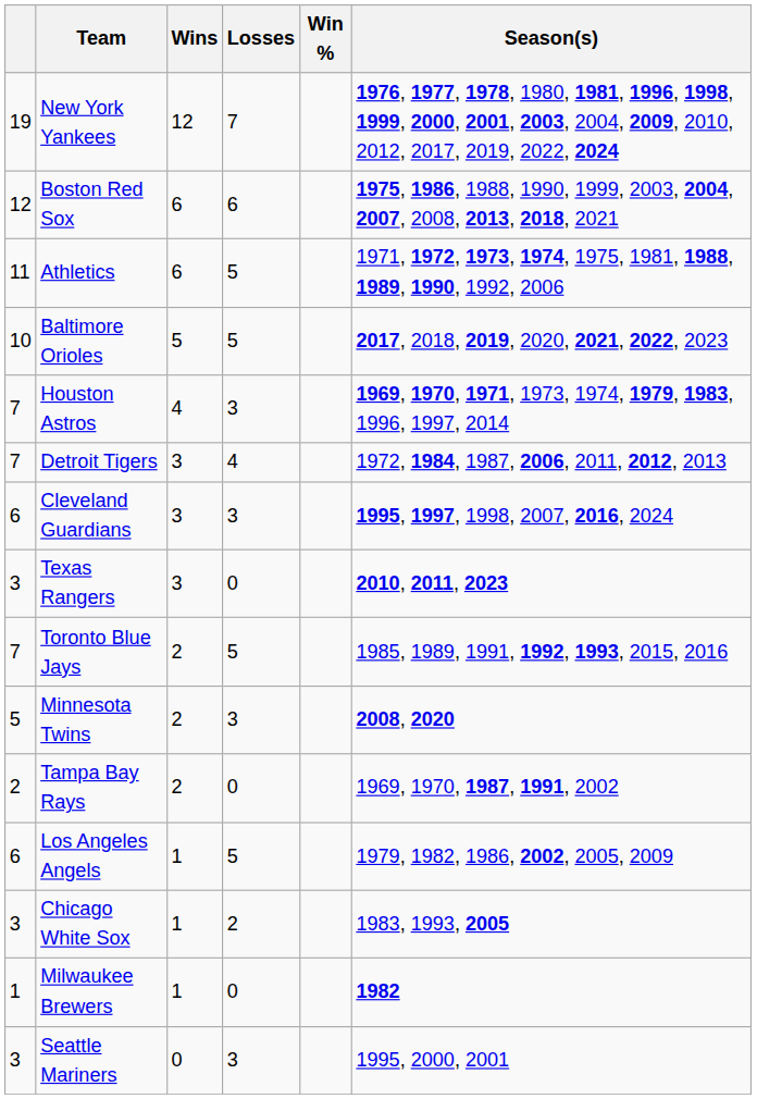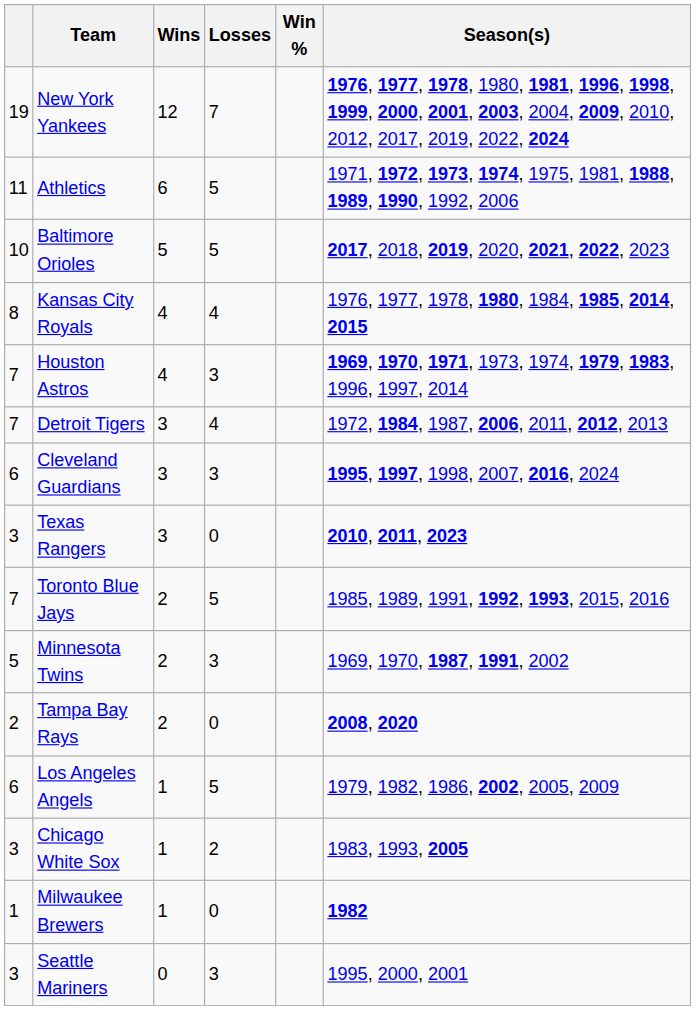- row: 12 | Boston Red Sox | 6 | 6 | 1975, 1986, 1988, 1990, 1999, 2003, 2004, 2007, 2008, 2013, 2018, 2021
+ row: 8 | Kansas City Royals | 4 | 4 | 1976, 1977, 1978, 1980, 1984, 1985, 2014, 2015
Minnesota Twins | Season(s): 2008, 2020 -> 1969, 1970, 1987, 1991, 2002
Tampa Bay Rays | Season(s): 1969, 1970, 1987, 1991, 2002 -> 2008, 2020
